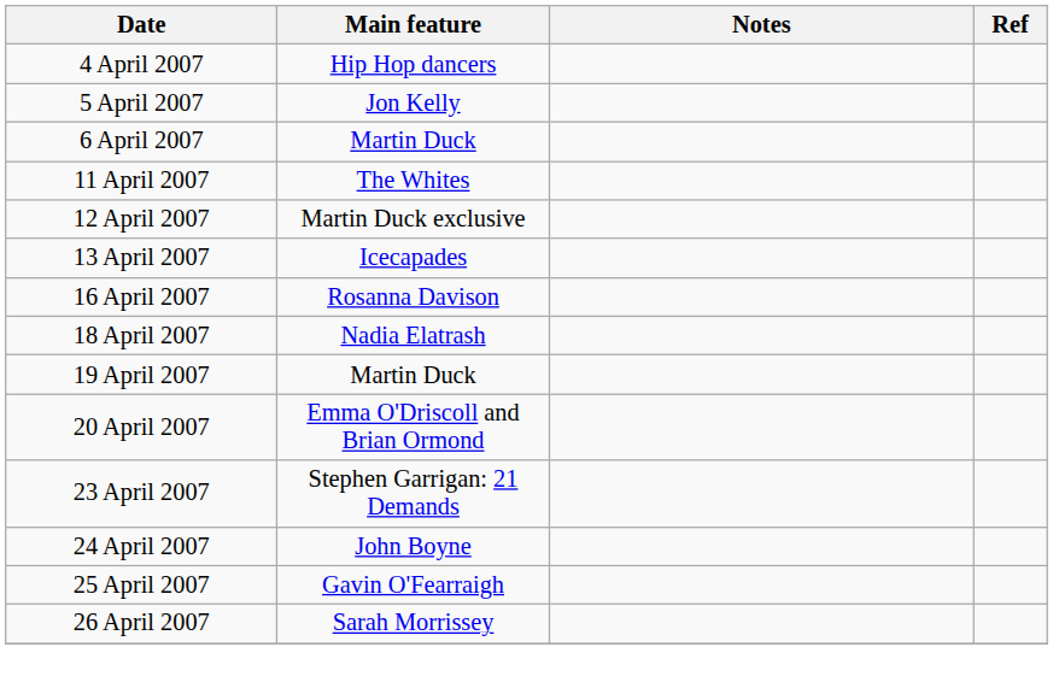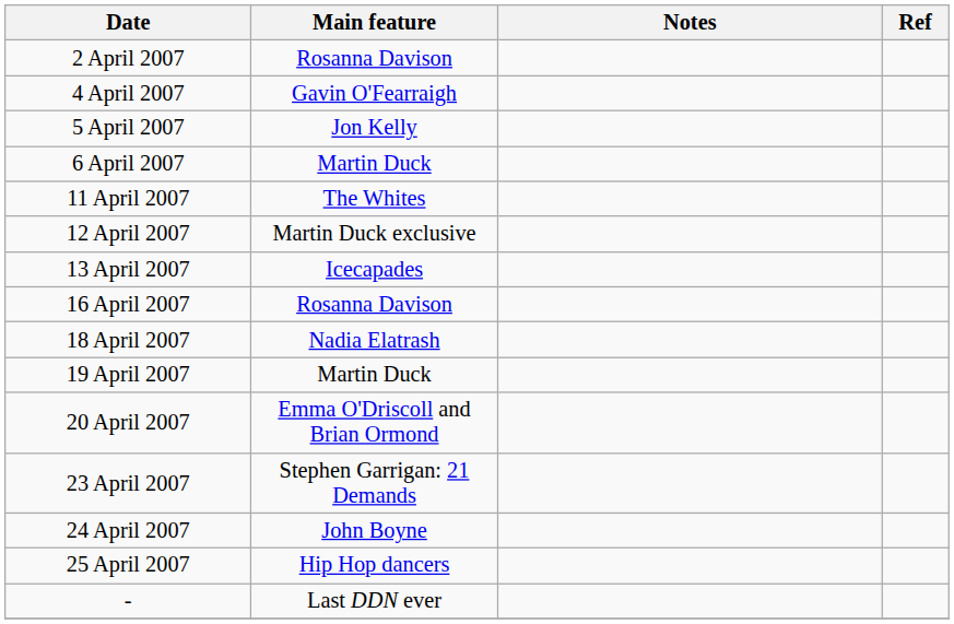+ row: 2 April 2007 | Rosanna Davison
4 April 2007 | Main feature: Hip Hop dancers -> Gavin O'Fearraigh
25 April 2007 | Main feature: Gavin O'Fearraigh -> Hip Hop dancers
- row: 26 April 2007 | Sarah Morrissey
+ row: - | Last DDN ever
